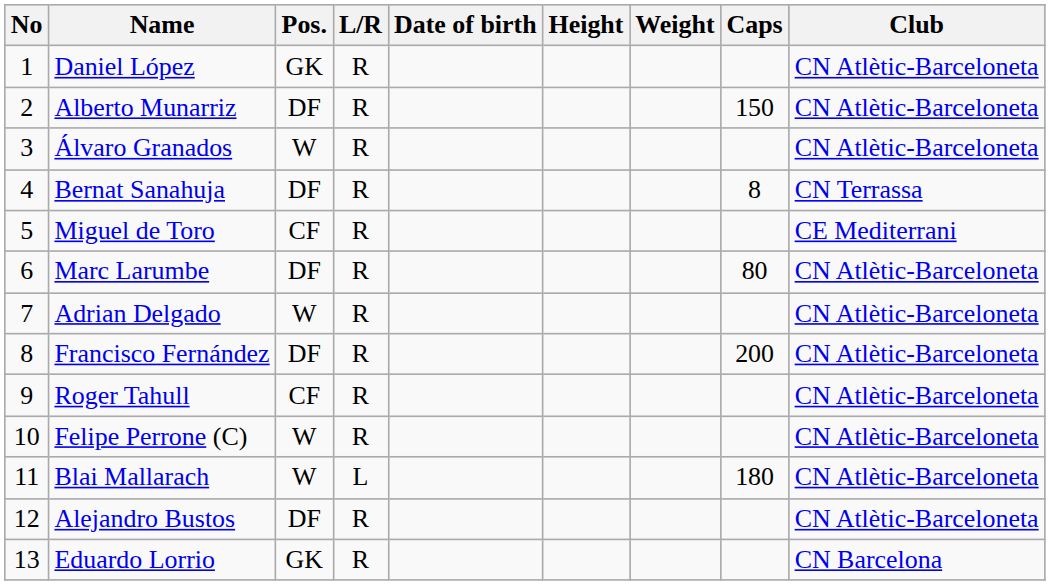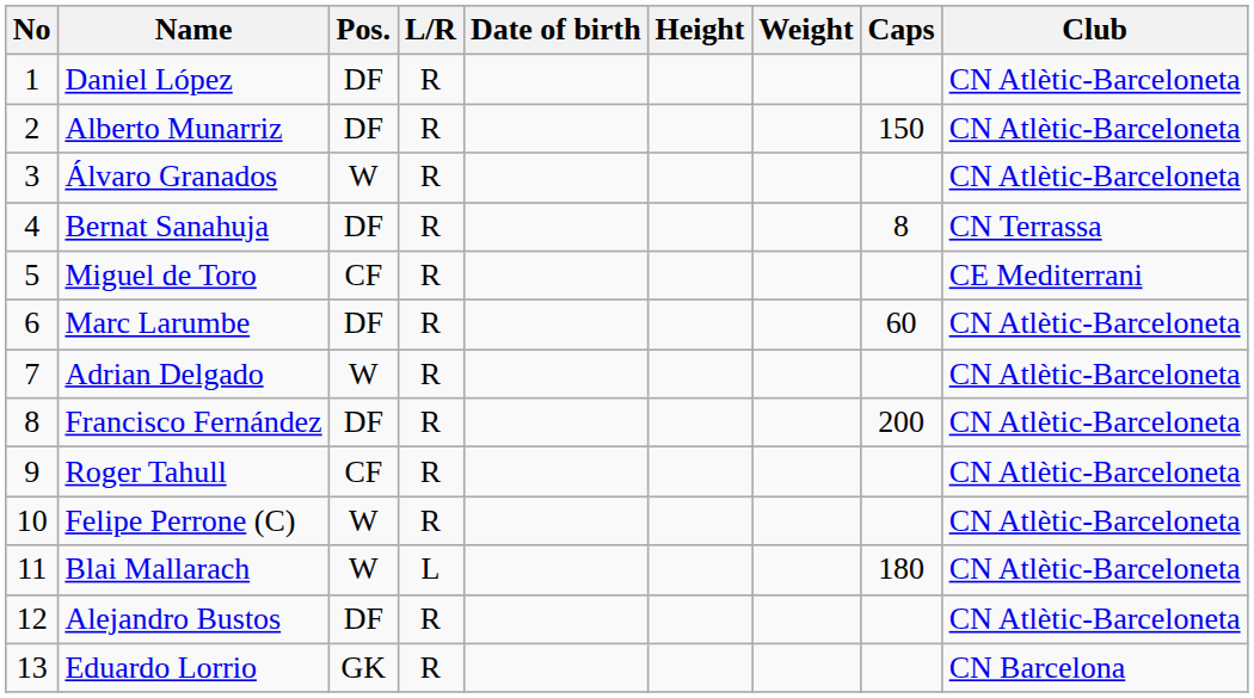Daniel López | Pos.: GK -> DF
Marc Larumbe | Caps: 80 -> 60
